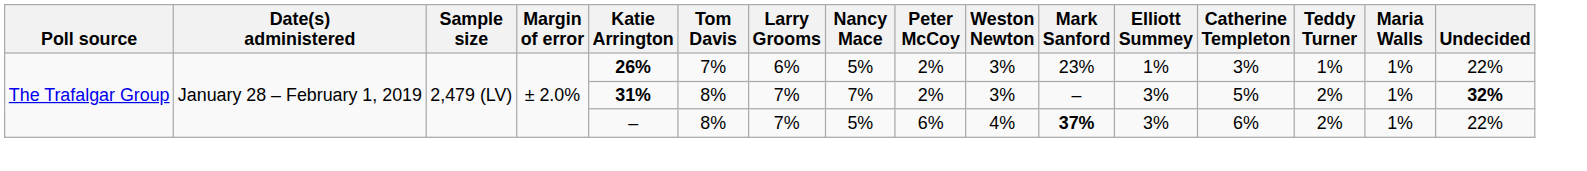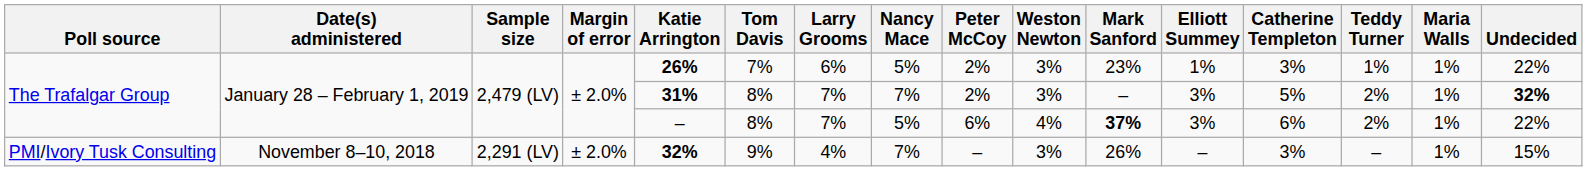+ row: PMI/Ivory Tusk Consulting | November 8–10, 2018 | 2,291 (LV) | ± 2.0% | 32% | 9% | 4% | 7% | – | 3% | 26% | – | 3% | – | 1% | 15%
